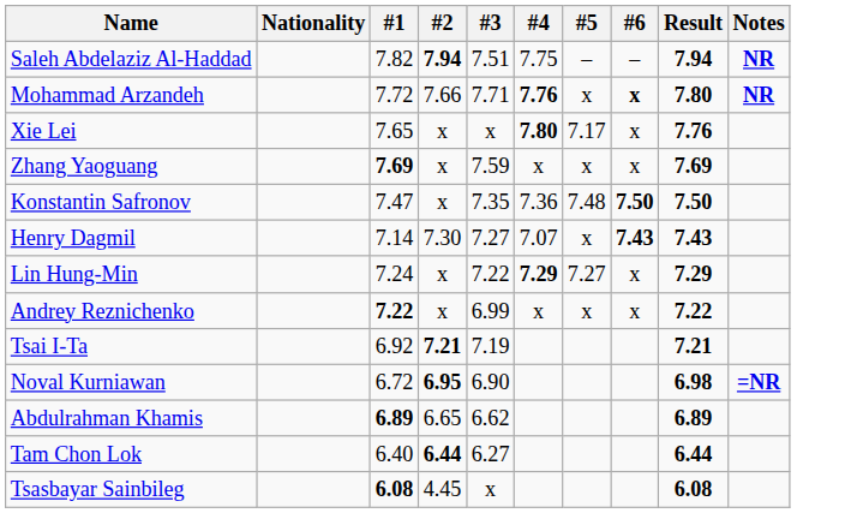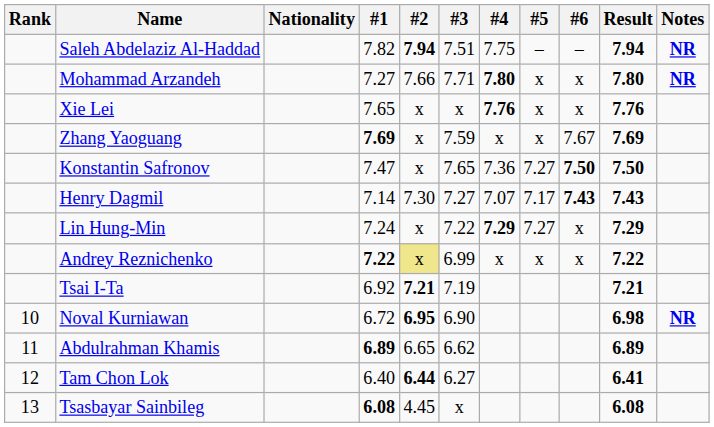+ column: Rank | 10 | 11 | 12 | 13
Mohammad Arzandeh | #1: 7.72 -> 7.27
Mohammad Arzandeh | #4: 7.76 -> 7.80
Mohammad Arzandeh | #6: bold -> normal
Xie Lei | #4: 7.80 -> 7.76
Xie Lei | #5: 7.17 -> x
Zhang Yaoguang | #6: x -> 7.67
Konstantin Safronov | #3: 7.35 -> 7.65
Konstantin Safronov | #5: 7.48 -> 7.27
Henry Dagmil | #5: x -> 7.17
Andrey Reznichenko | #2: no background -> khaki background
Noval Kurniawan | Notes: =NR -> NR
Tam Chon Lok | Result: 6.44 -> 6.41
